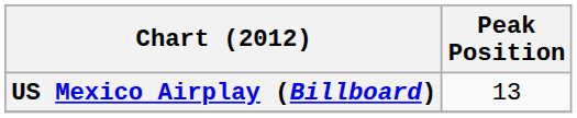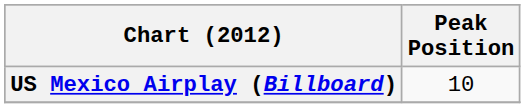US Mexico Airplay (Billboard) | Peak Position: 13 -> 10
